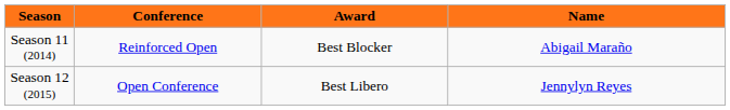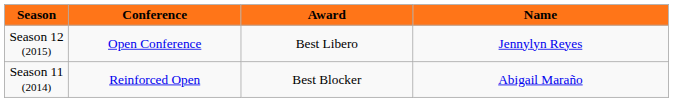rows swapped: Season 11 (2014) <-> Season 12 (2015)
